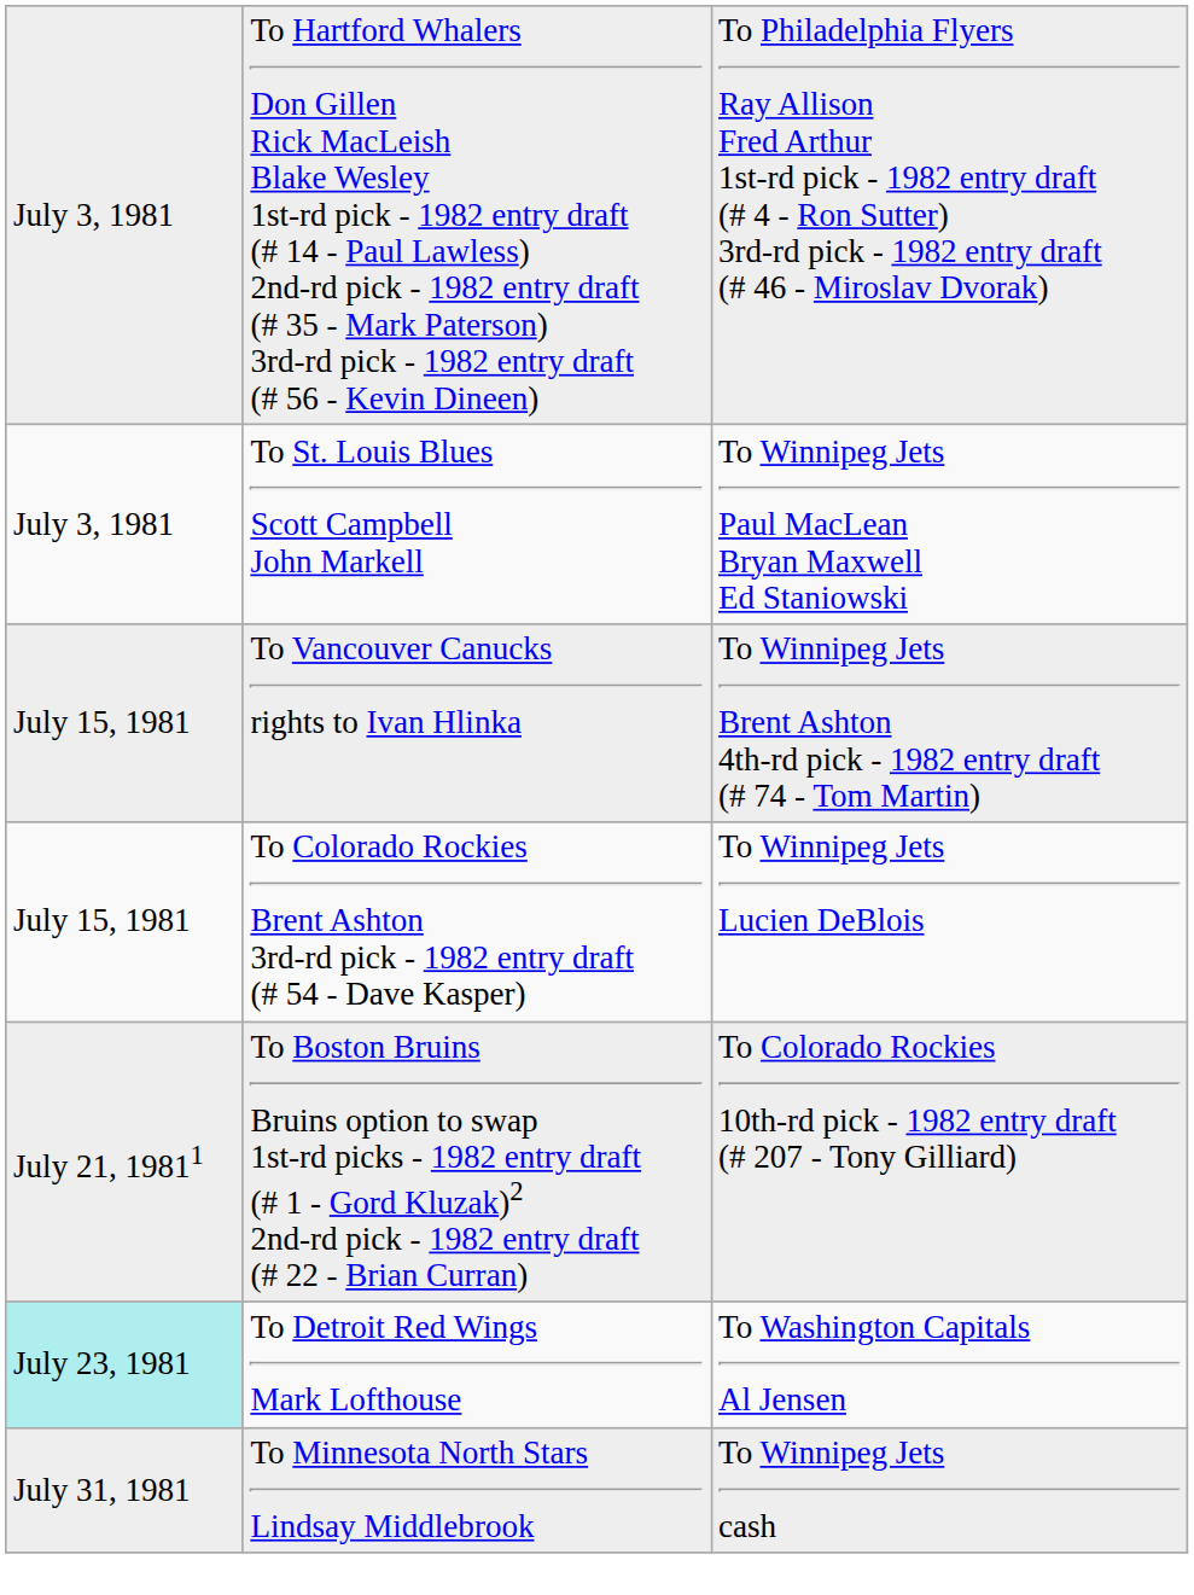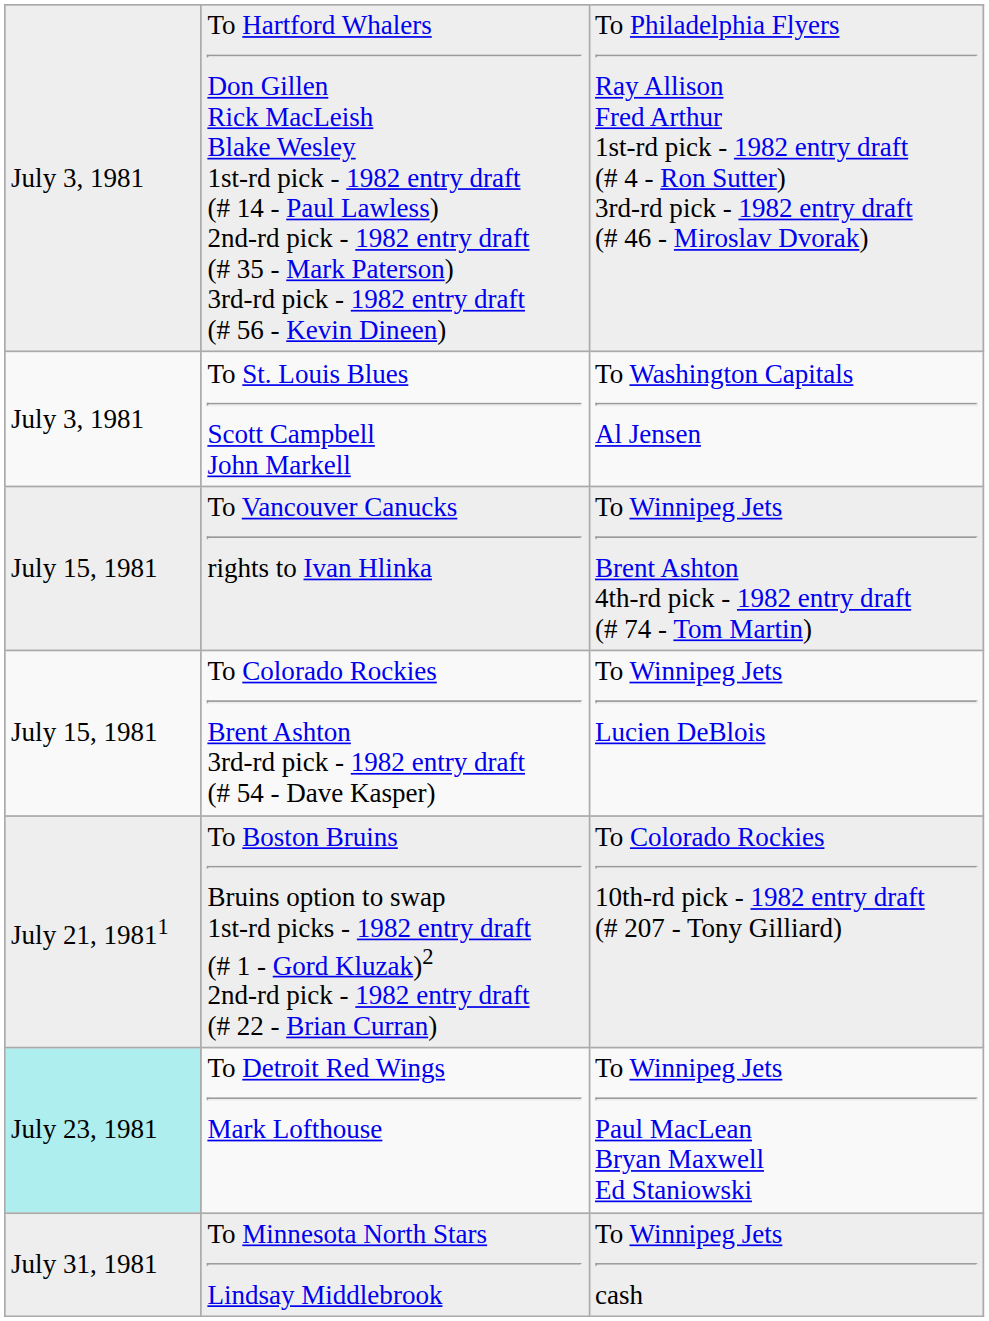To St. Louis Blues Scott Campbell John Markell | column 3: To Winnipeg Jets Paul MacLean Bryan Maxwell Ed Staniowski -> To Washington Capitals Al Jensen
To Detroit Red Wings Mark Lofthouse | column 3: To Washington Capitals Al Jensen -> To Winnipeg Jets Paul MacLean Bryan Maxwell Ed Staniowski
